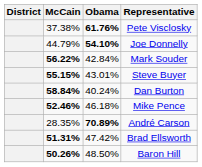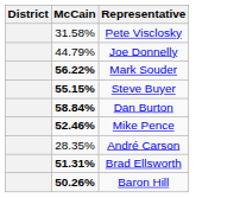- column: Obama | 61.76% | 54.10% | 42.84% | 43.01% | 40.24% | 46.18% | 70.89% | 47.42% | 48.50%
Pete Visclosky | McCain: 37.38% -> 31.58%
